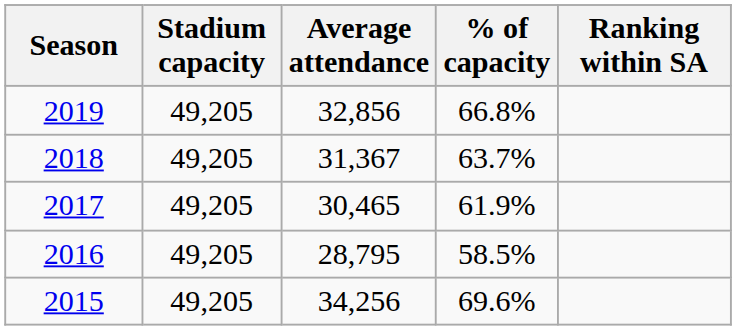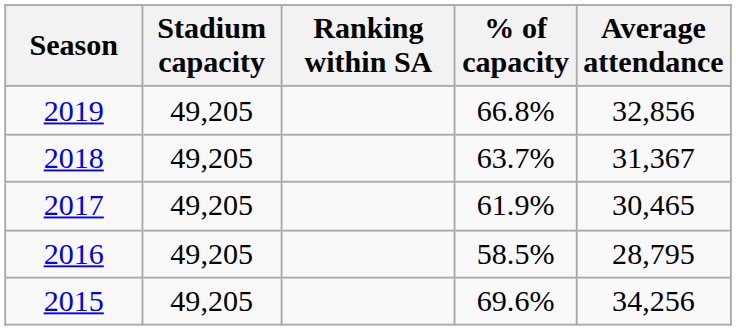columns swapped: Average attendance <-> Ranking within SA
